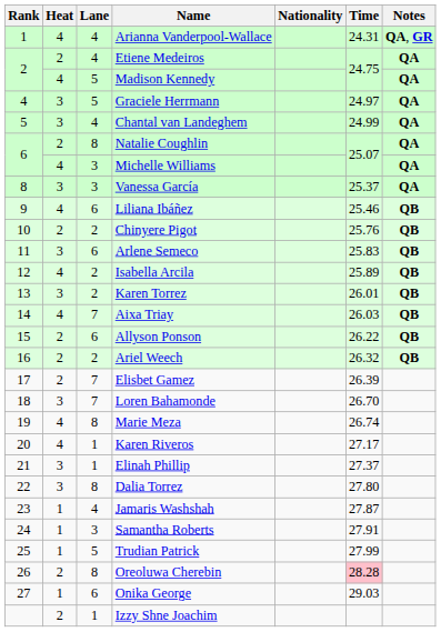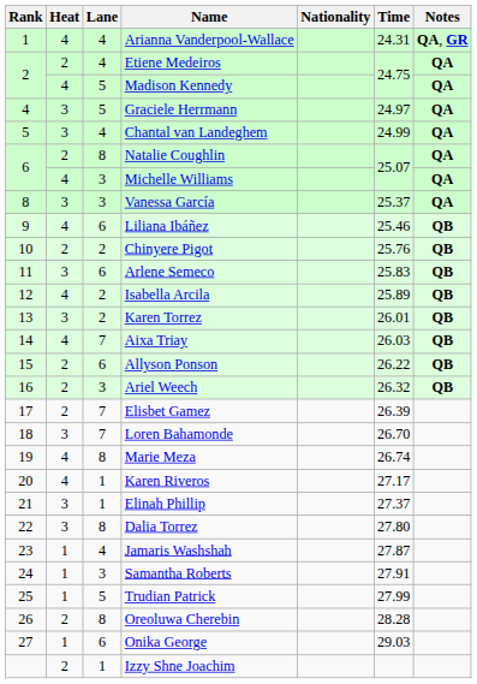Ariel Weech | Lane: 2 -> 3
Oreoluwa Cherebin | Time: pink background -> no background
